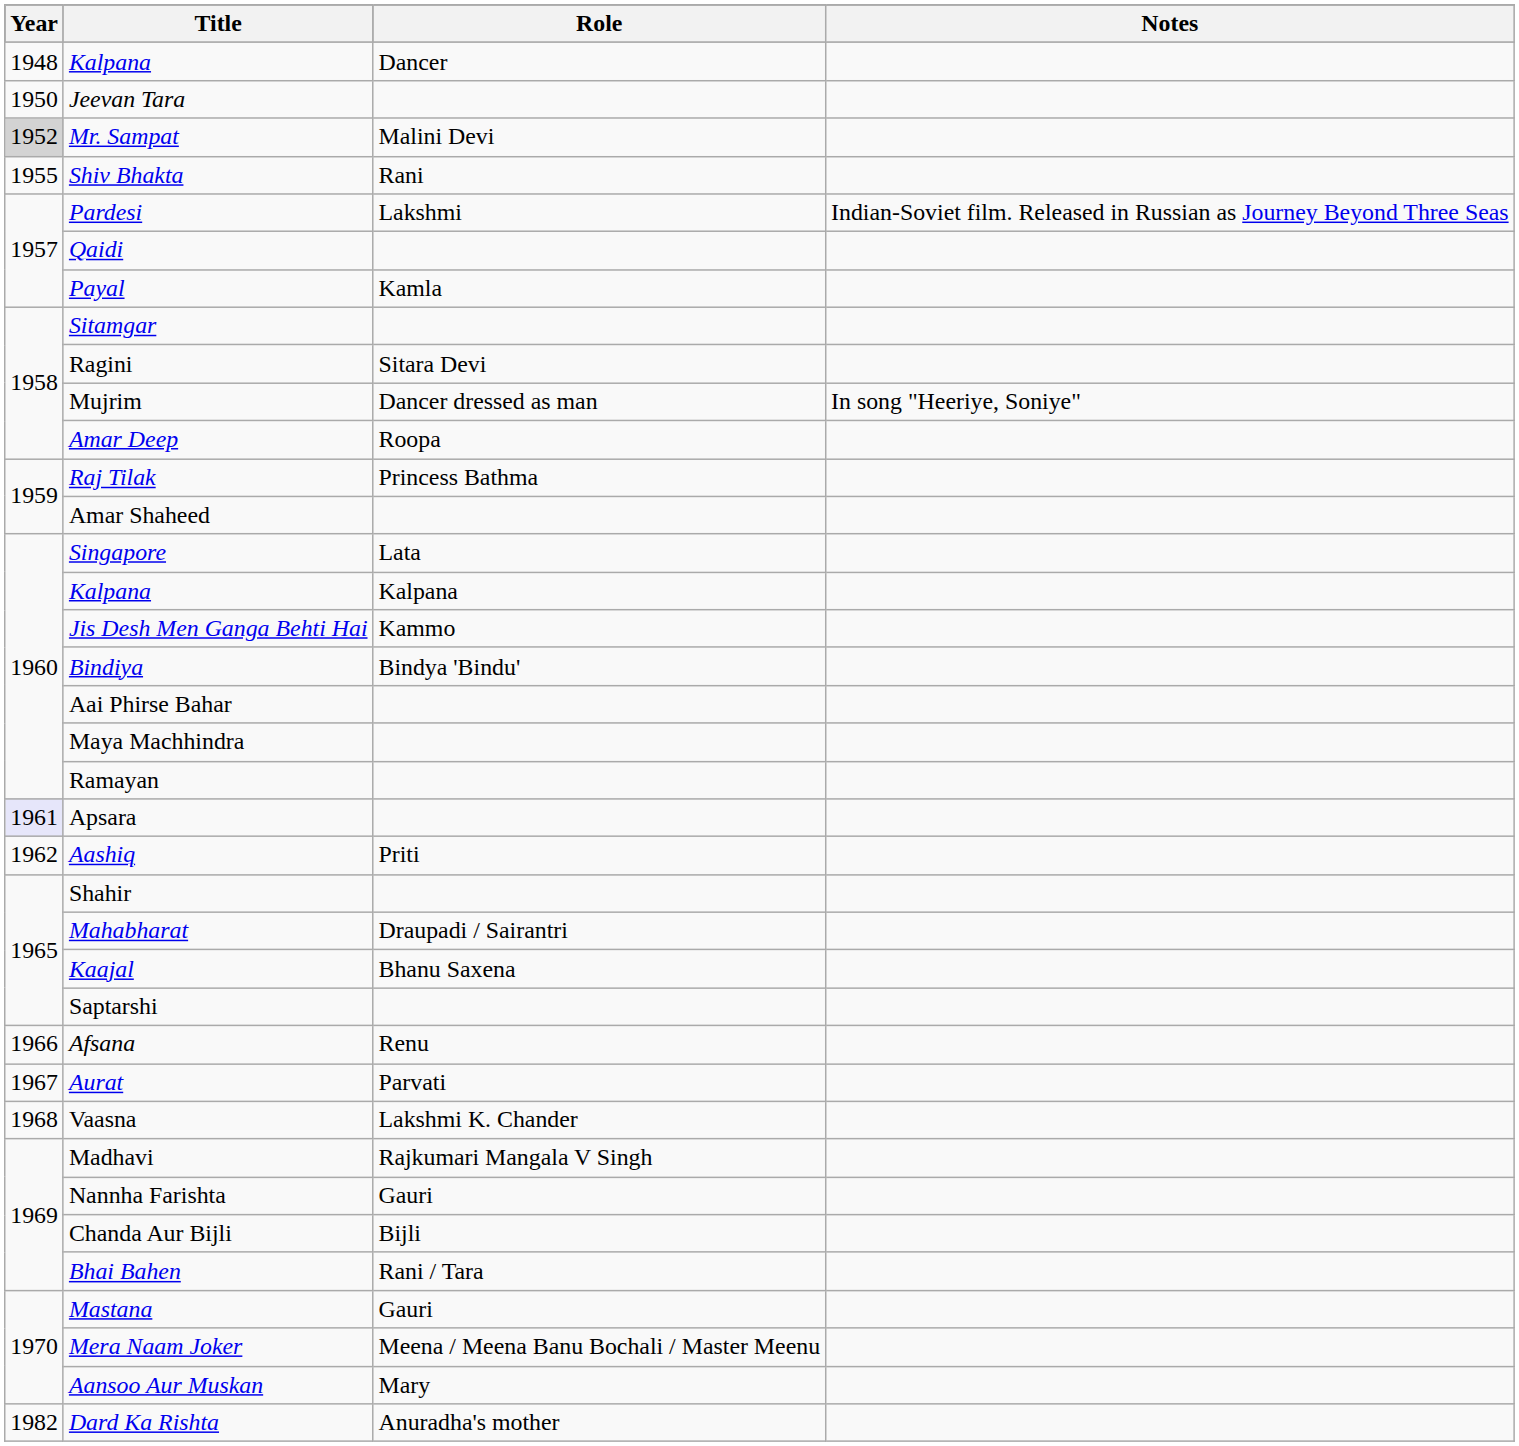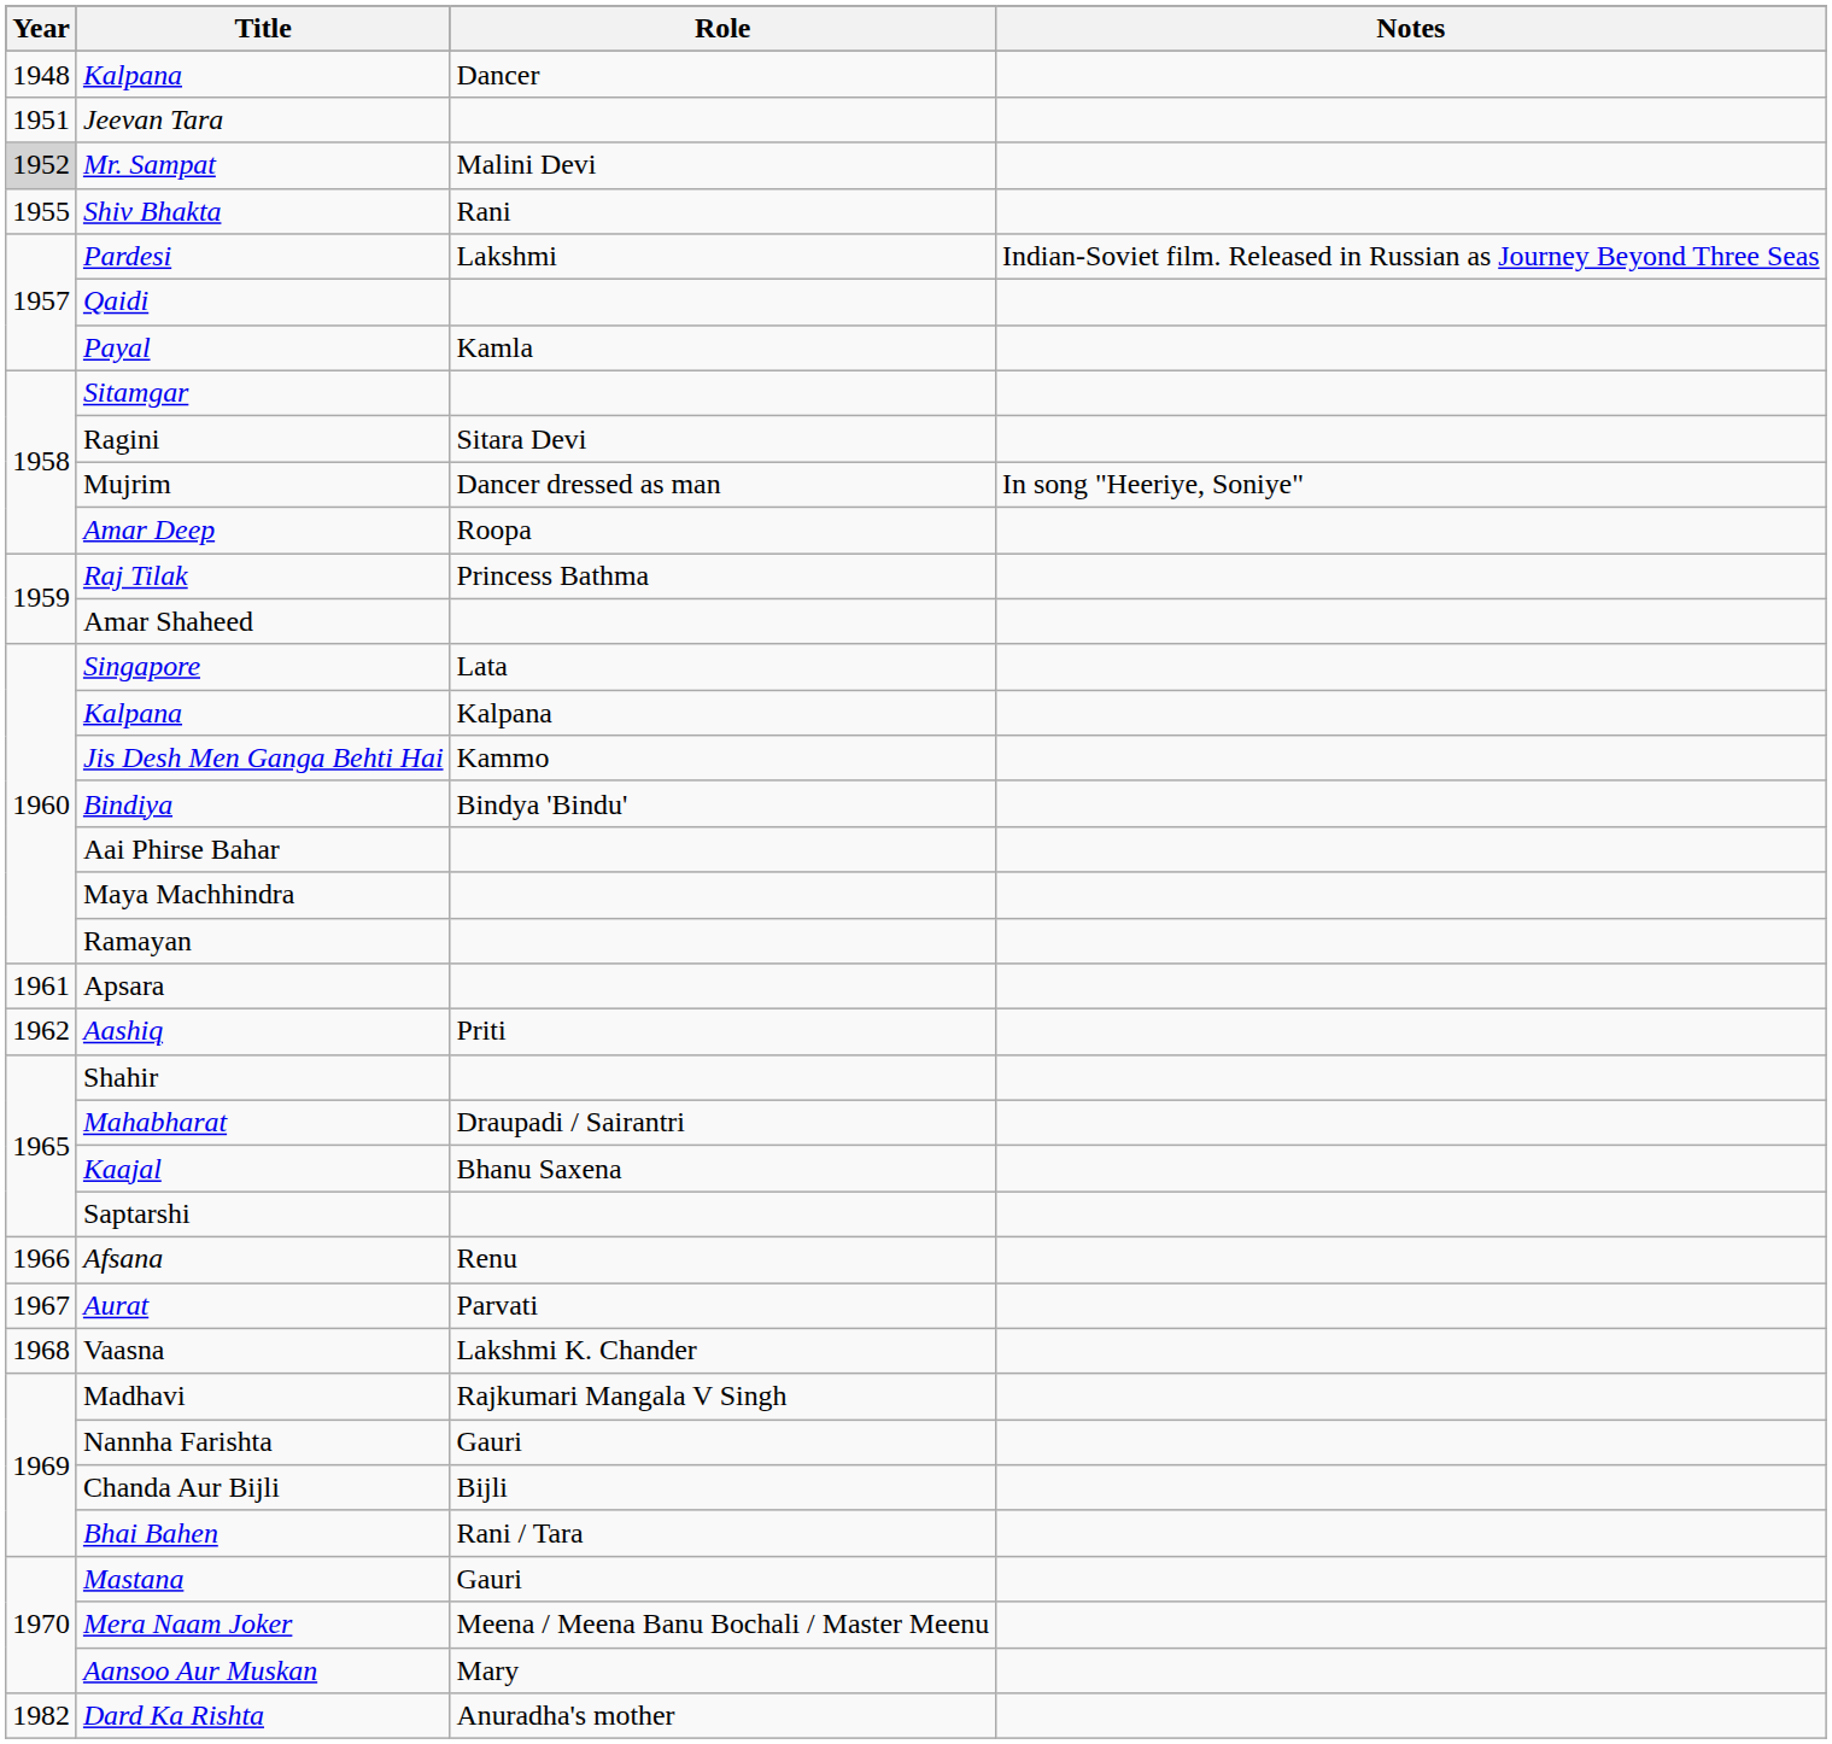Jeevan Tara | Year: 1950 -> 1951
Apsara | Year: lavender background -> no background
